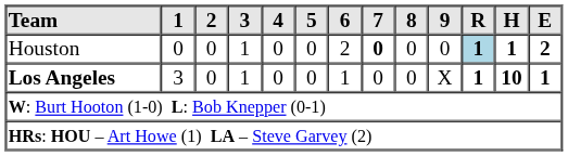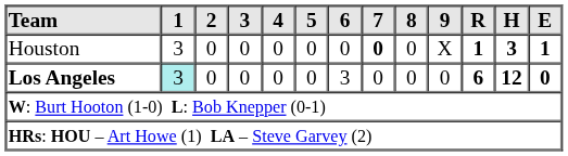Houston | 1: 0 -> 3
Houston | 3: 1 -> 0
Houston | 6: 2 -> 0
Houston | 9: 0 -> X
Houston | R: lightblue background -> no background
Houston | H: 1 -> 3
Houston | E: 2 -> 1
Los Angeles | 1: no background -> paleturquoise background
Los Angeles | 3: 1 -> 0
Los Angeles | 6: 1 -> 3
Los Angeles | 9: X -> 0
Los Angeles | R: 1 -> 6
Los Angeles | H: 10 -> 12
Los Angeles | E: 1 -> 0
